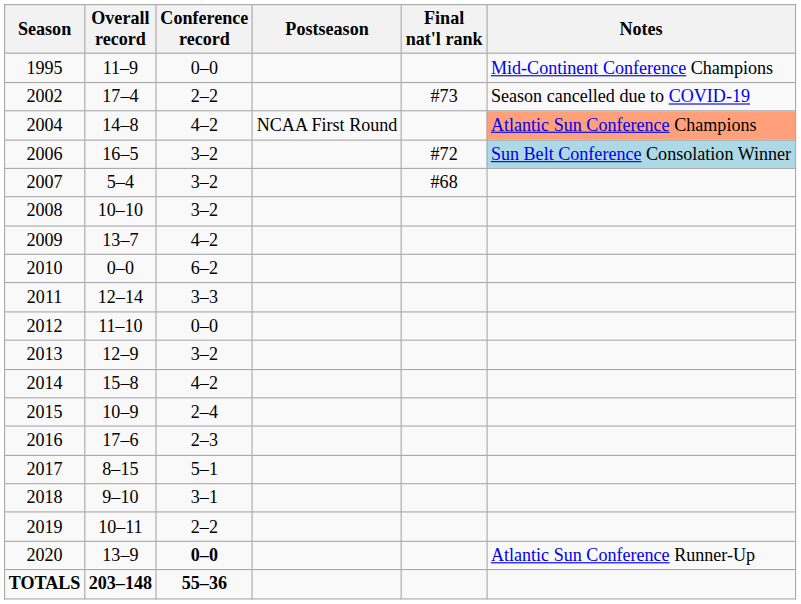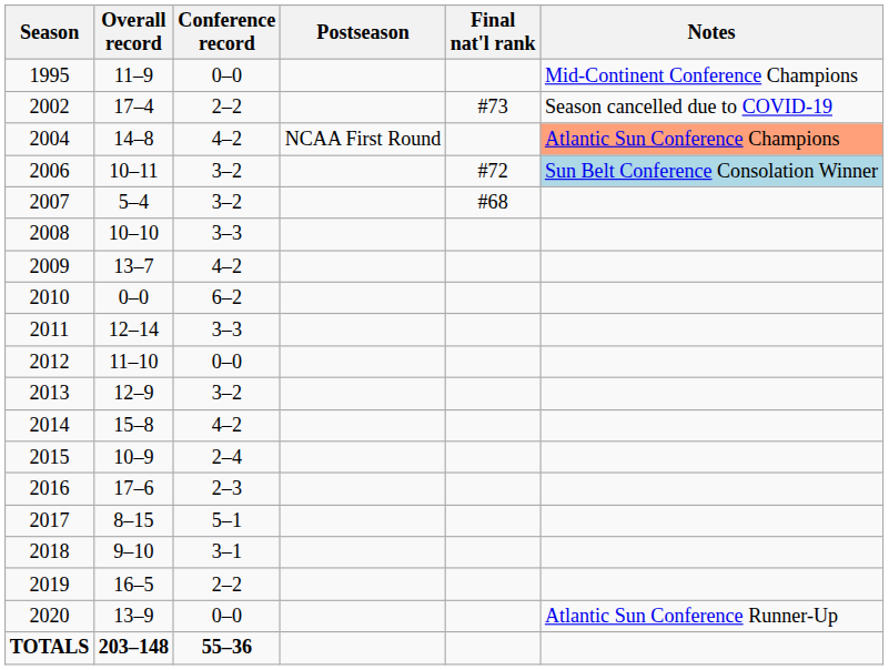2006 | Overall record: 16–5 -> 10–11
2008 | Conference record: 3–2 -> 3–3
2019 | Overall record: 10–11 -> 16–5
2020 | Conference record: bold -> normal
